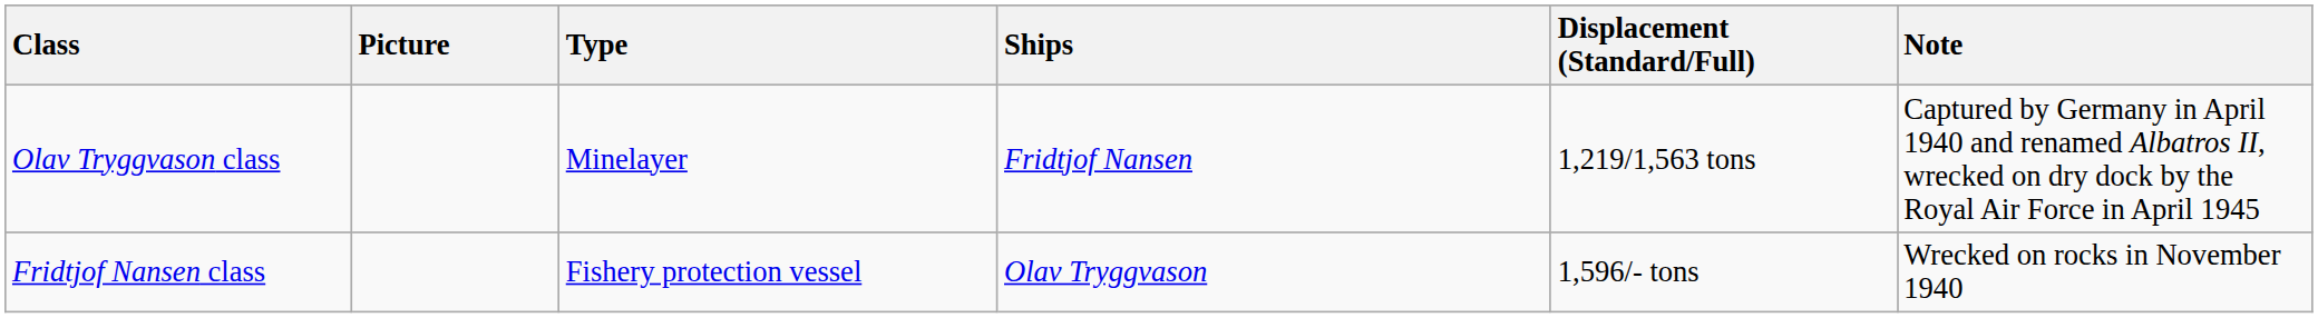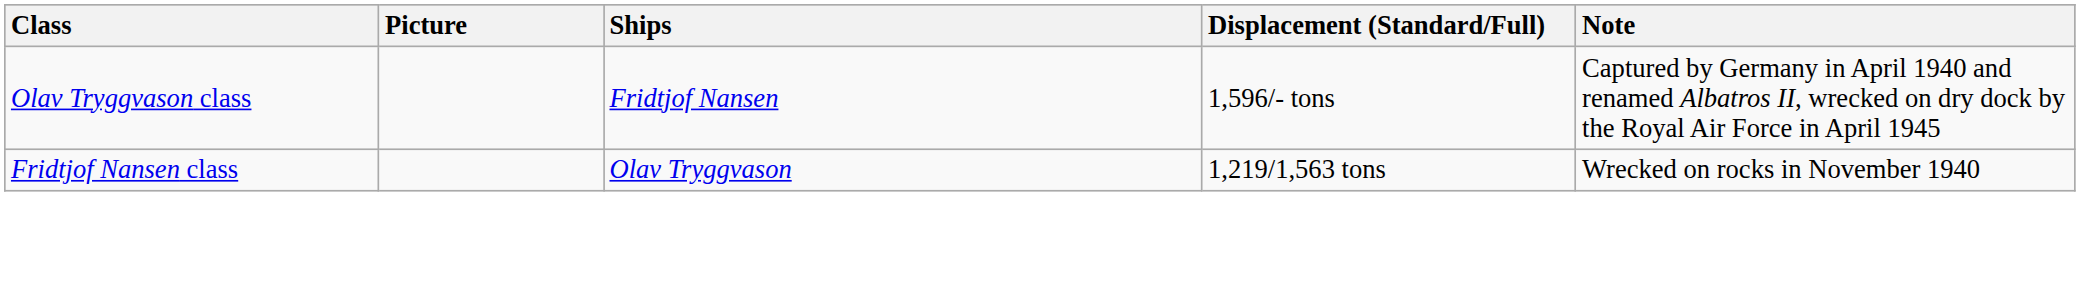- column: Type | Minelayer | Fishery protection vessel
Olav Tryggvason class | Displacement (Standard/Full): 1,219/1,563 tons -> 1,596/- tons
Fridtjof Nansen class | Displacement (Standard/Full): 1,596/- tons -> 1,219/1,563 tons
